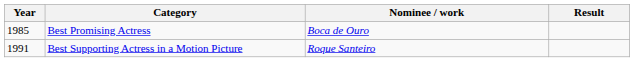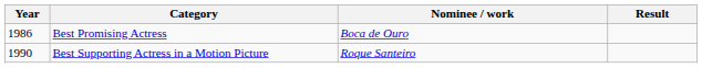Best Promising Actress | Year: 1985 -> 1986
Best Supporting Actress in a Motion Picture | Year: 1991 -> 1990
